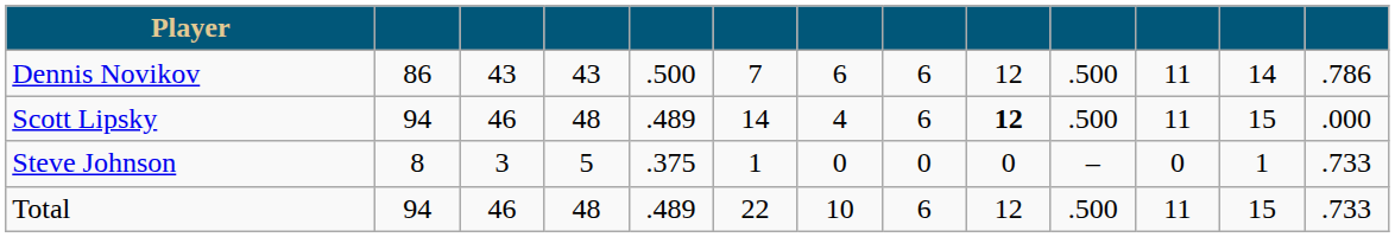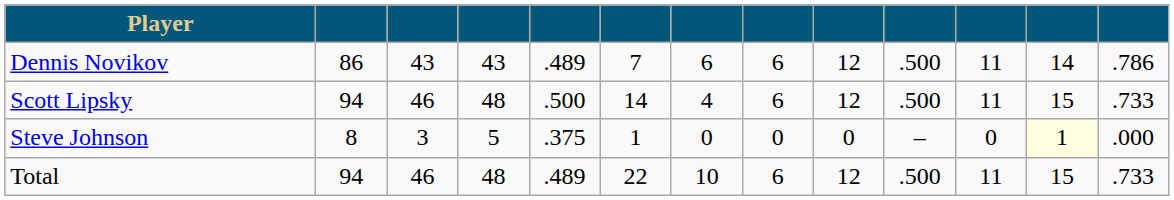Dennis Novikov | column 5: .500 -> .489
Scott Lipsky | column 5: .489 -> .500
Scott Lipsky | column 9: bold -> normal
Scott Lipsky | column 13: .000 -> .733
Steve Johnson | column 12: no background -> lightyellow background
Steve Johnson | column 13: .733 -> .000
